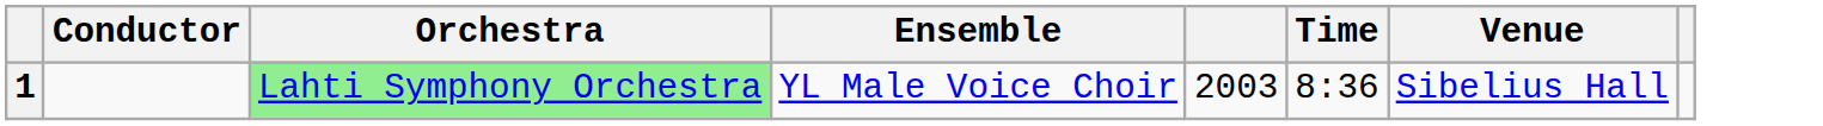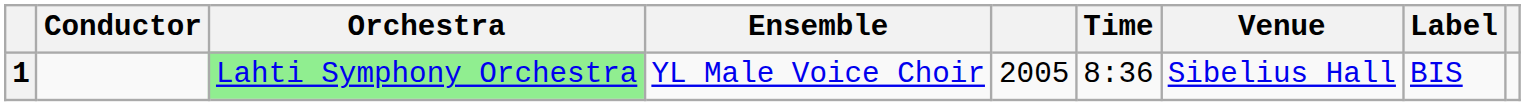+ column: Label | BIS
1 | column 5: 2003 -> 2005
